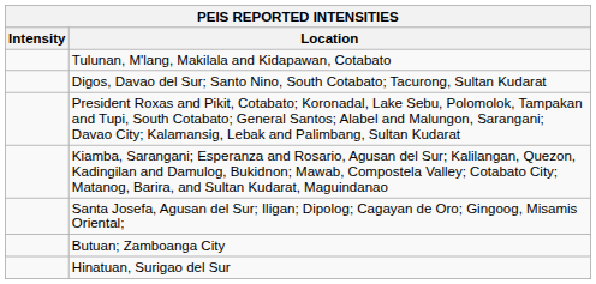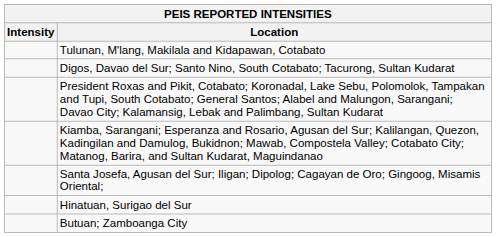rows swapped: Butuan; Zamboanga City <-> Hinatuan, Surigao del Sur
